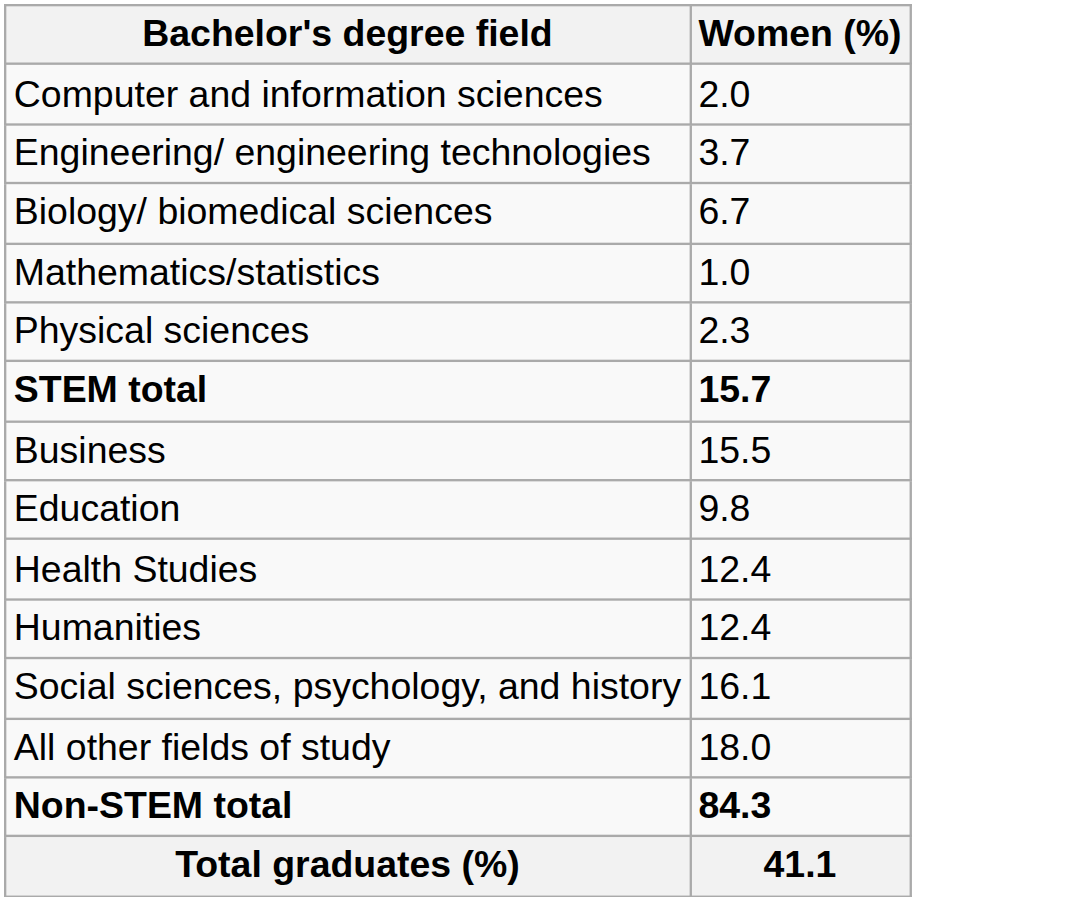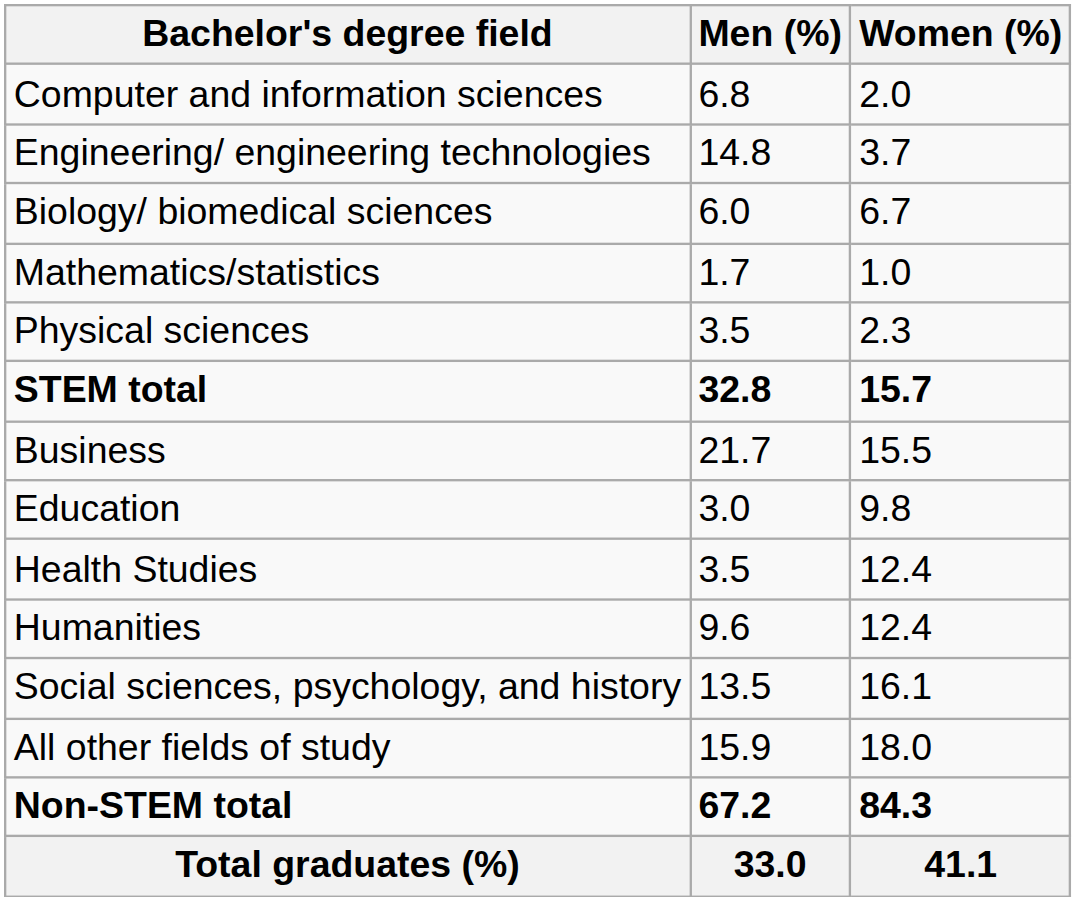+ column: Men (%) | 6.8 | 14.8 | 6.0 | 1.7 | 3.5 | 32.8 | 21.7 | 3.0 | 3.5 | 9.6 | 13.5 | 15.9 | 67.2 | 33.0
